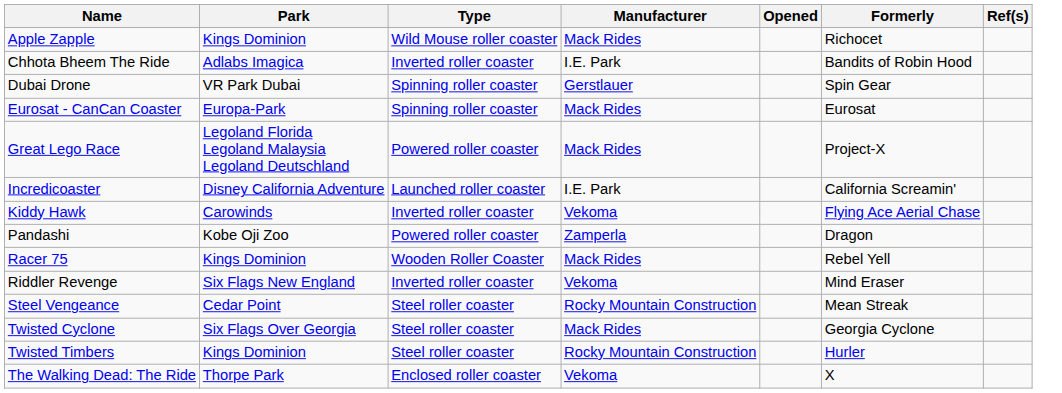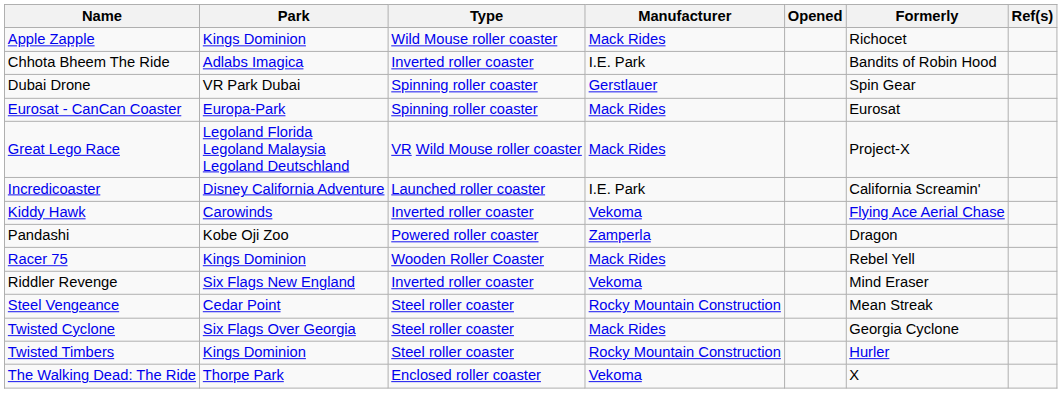Great Lego Race | Type: Powered roller coaster -> VR Wild Mouse roller coaster
